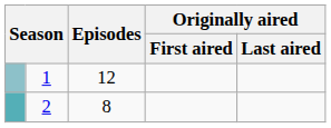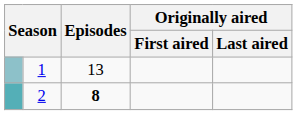1 | Episodes: 12 -> 13
2 | Episodes: normal -> bold
